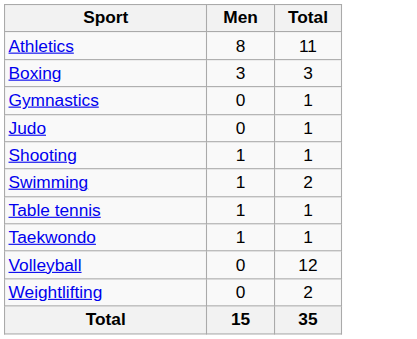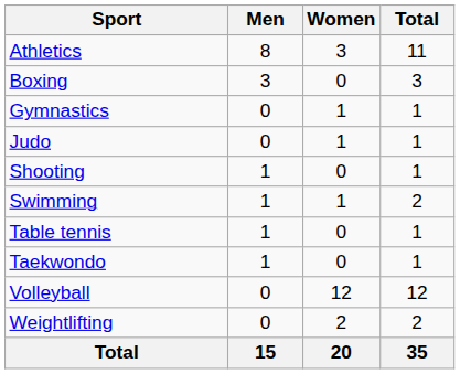+ column: Women | 3 | 0 | 1 | 1 | 0 | 1 | 0 | 0 | 12 | 2 | 20
